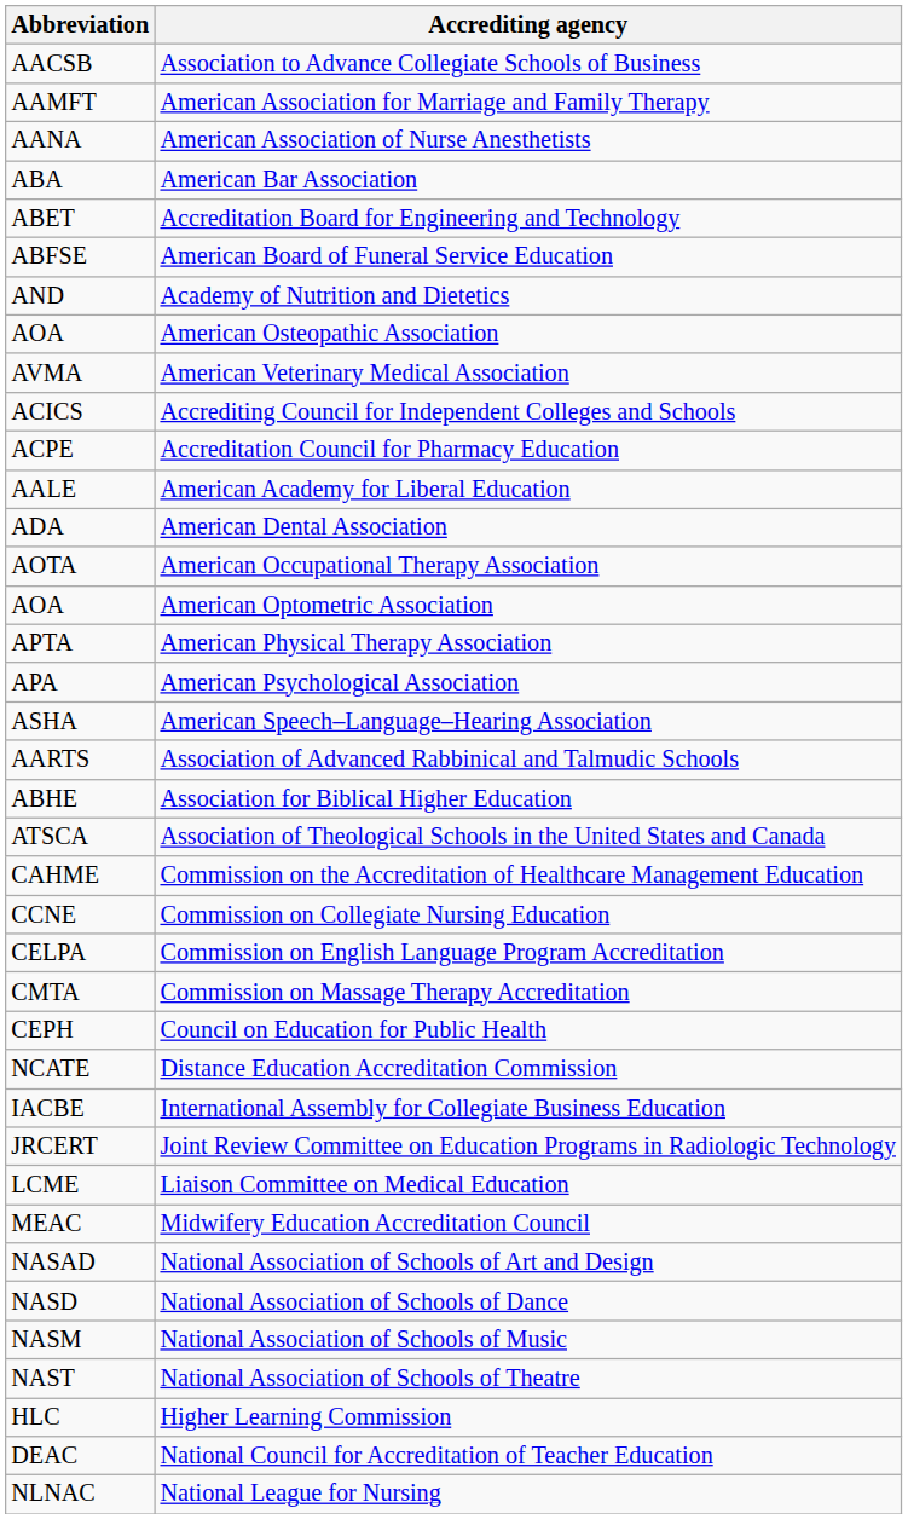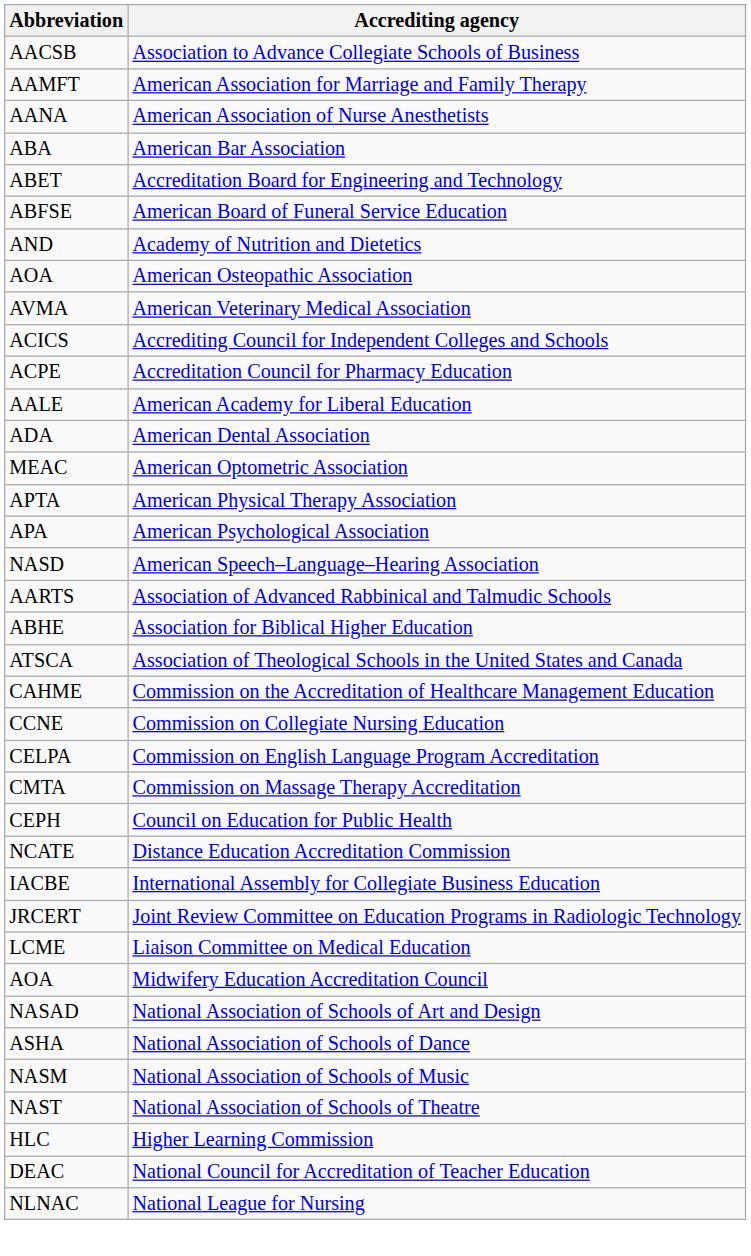- row: AOTA | American Occupational Therapy Association
American Optometric Association | Abbreviation: AOA -> MEAC
American Speech–Language–Hearing Association | Abbreviation: ASHA -> NASD
Midwifery Education Accreditation Council | Abbreviation: MEAC -> AOA
National Association of Schools of Dance | Abbreviation: NASD -> ASHA
